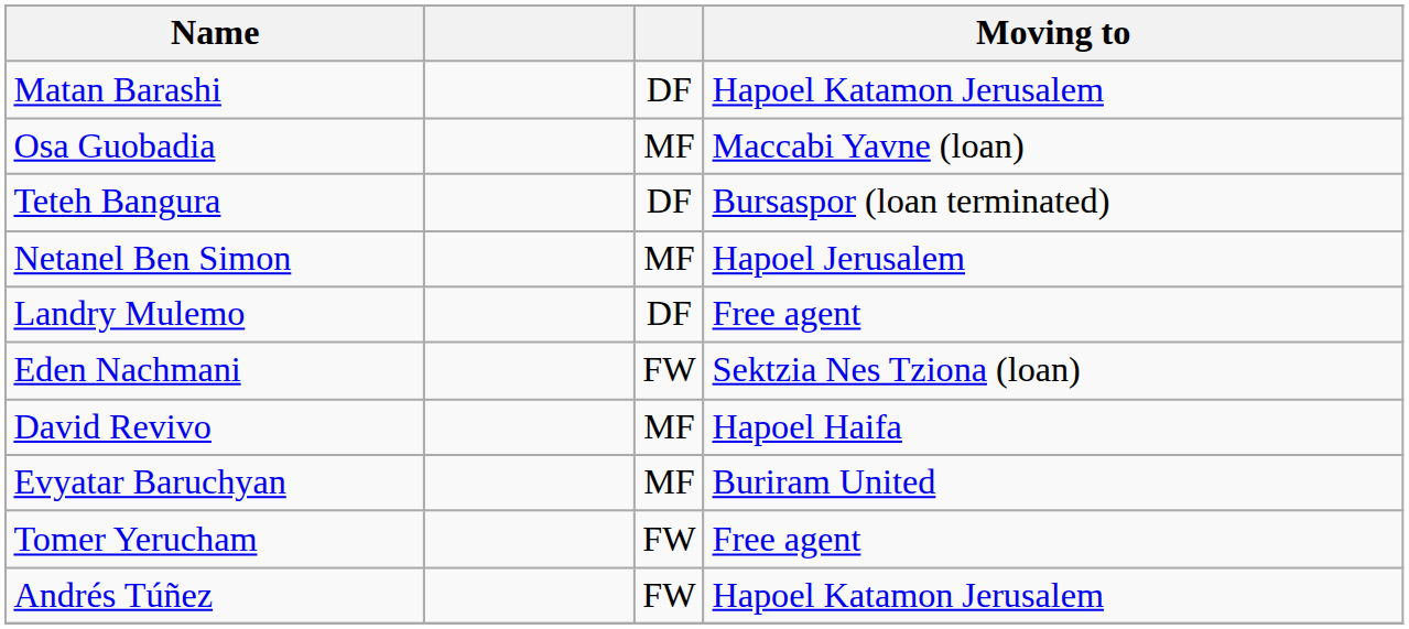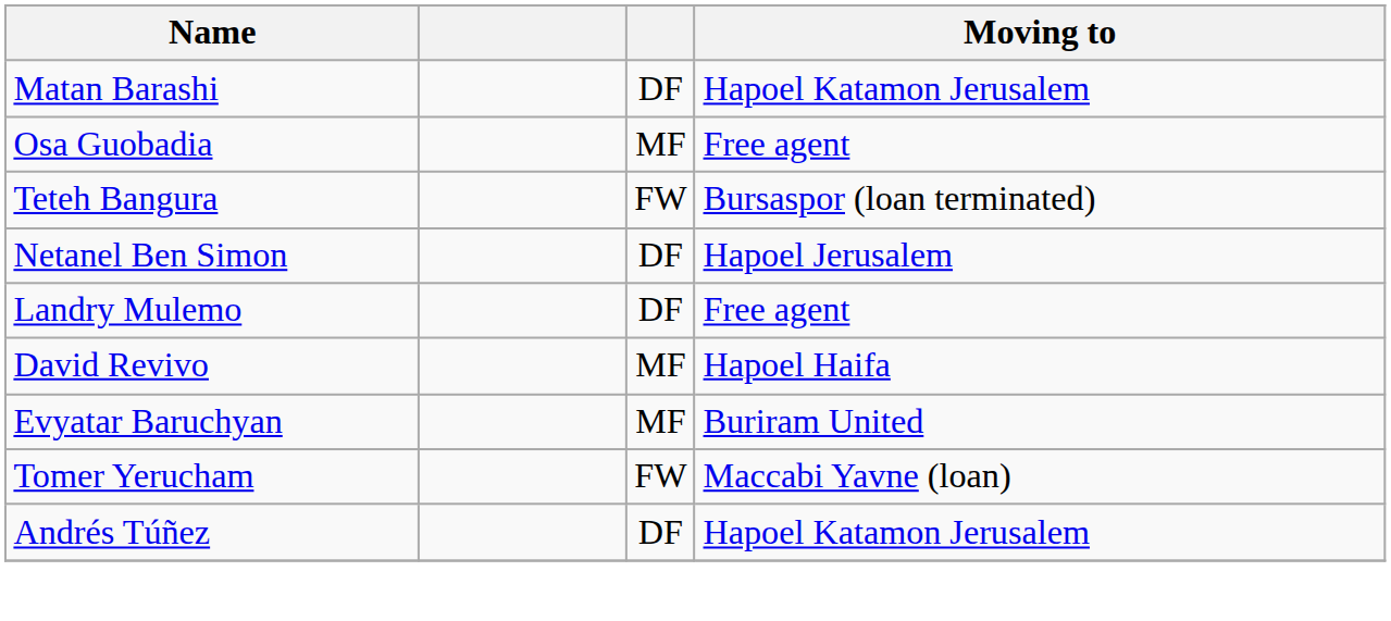Osa Guobadia | Moving to: Maccabi Yavne (loan) -> Free agent
Teteh Bangura | column 3: DF -> FW
Netanel Ben Simon | column 3: MF -> DF
- row: Eden Nachmani | FW | Sektzia Nes Tziona (loan)
Tomer Yerucham | Moving to: Free agent -> Maccabi Yavne (loan)
Andrés Túñez | column 3: FW -> DF
